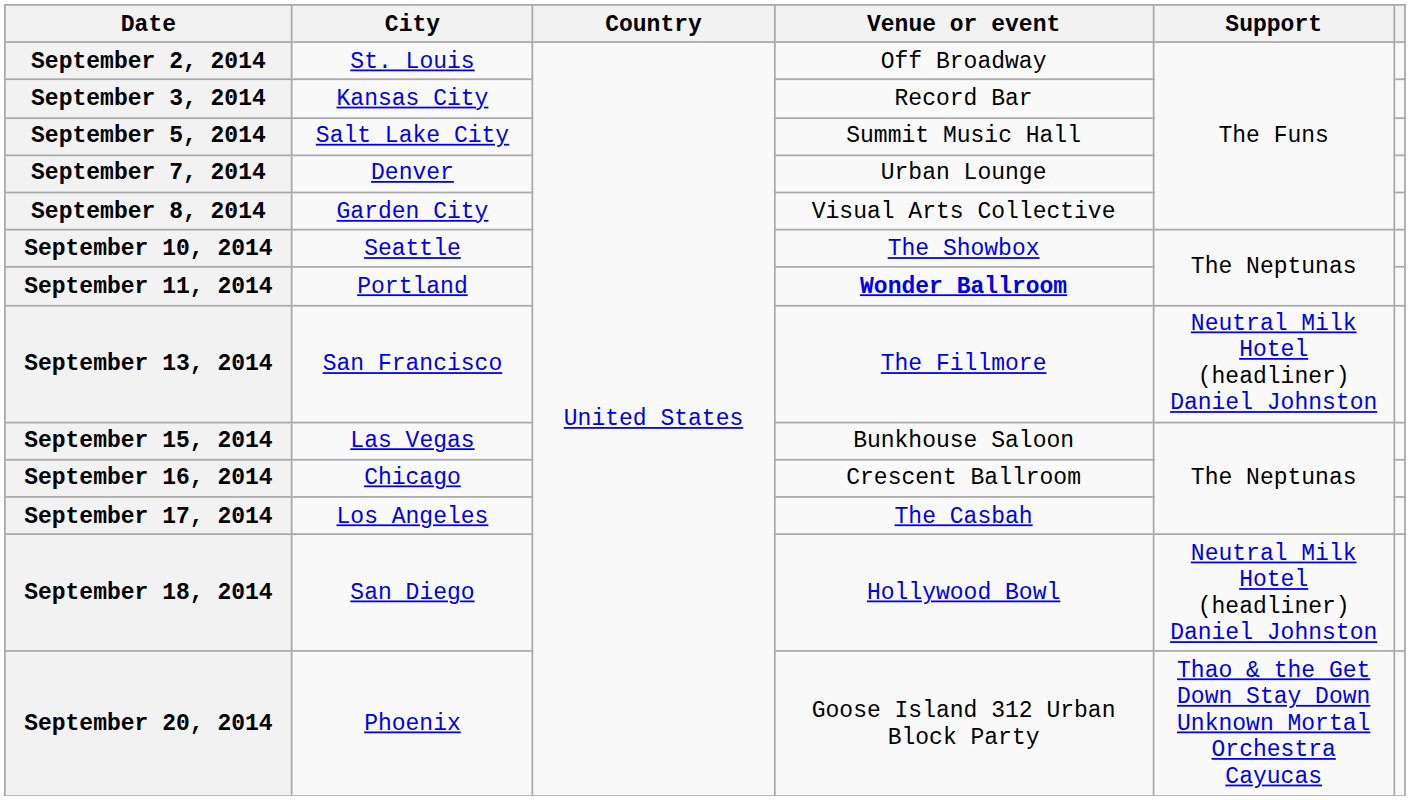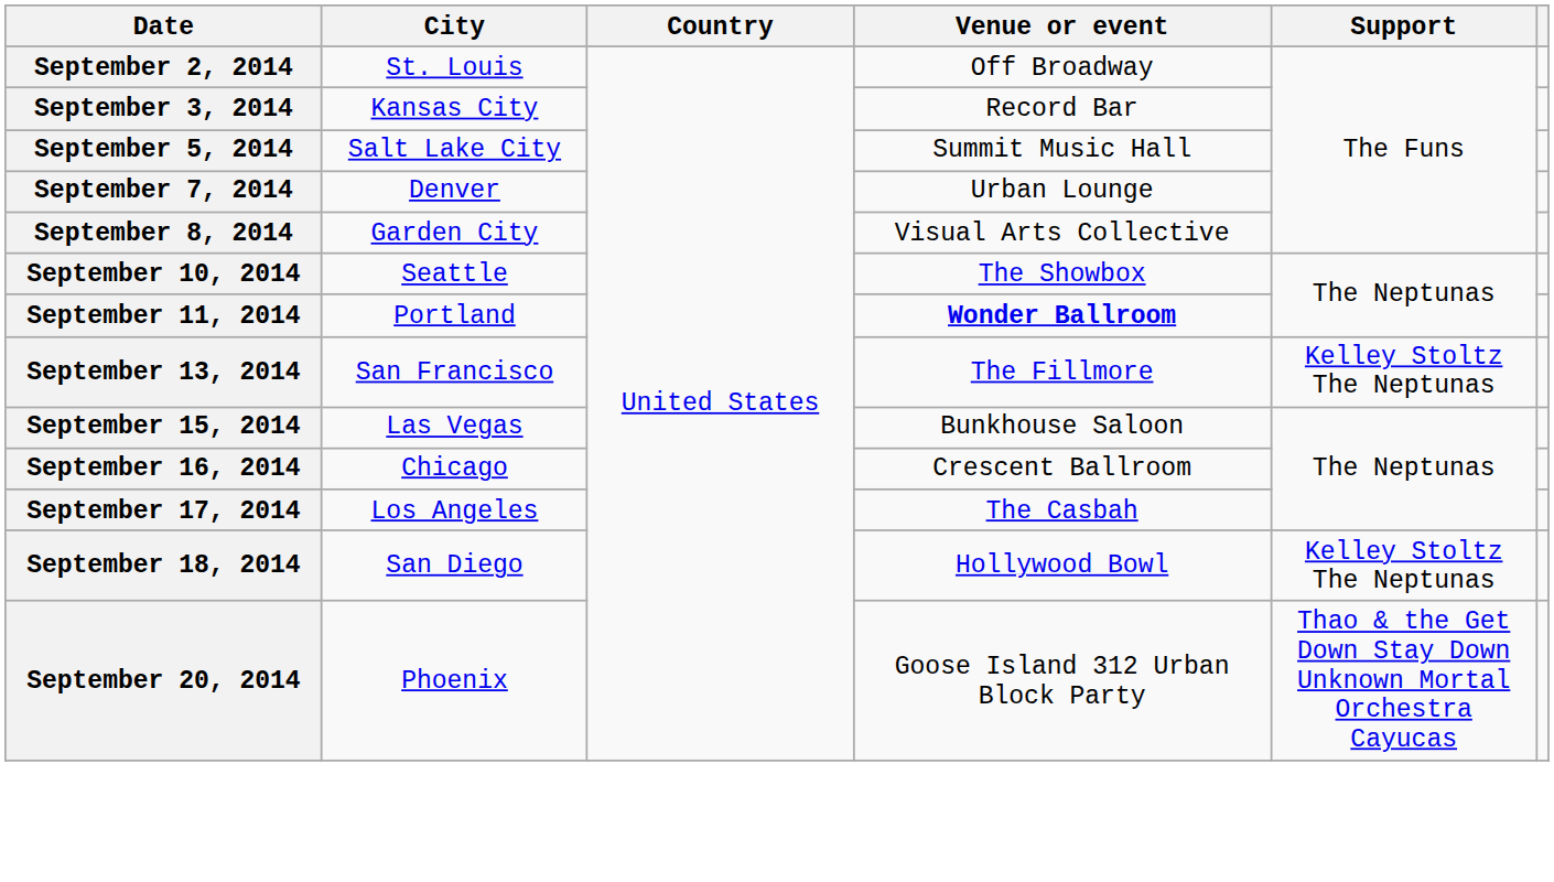September 13, 2014 | Support: Neutral Milk Hotel (headliner) Daniel Johnston -> Kelley Stoltz The Neptunas
September 18, 2014 | Support: Neutral Milk Hotel (headliner) Daniel Johnston -> Kelley Stoltz The Neptunas
